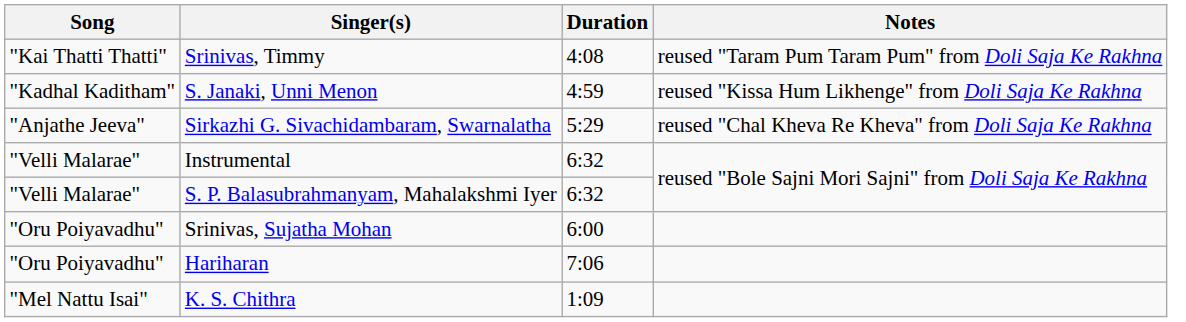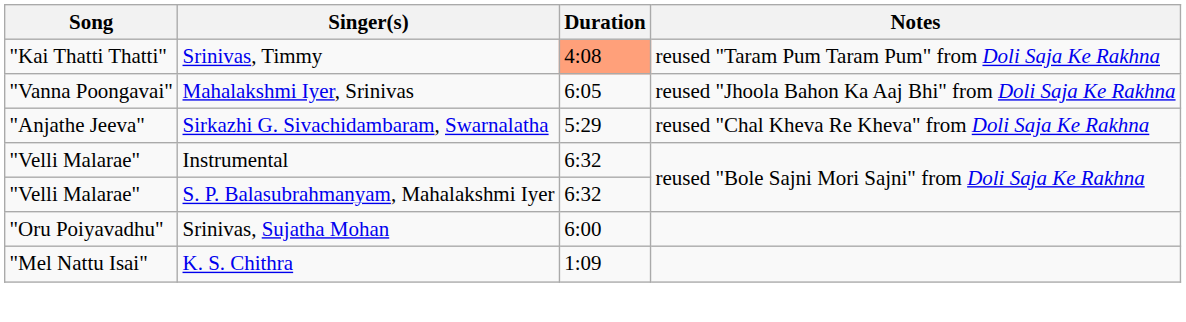Srinivas, Timmy | Duration: no background -> lightsalmon background
- row: "Kadhal Kaditham" | S. Janaki, Unni Menon | 4:59 | reused "Kissa Hum Likhenge" from Doli Saja Ke Rakhna
+ row: "Vanna Poongavai" | Mahalakshmi Iyer, Srinivas | 6:05 | reused "Jhoola Bahon Ka Aaj Bhi" from Doli Saja Ke Rakhna
- row: "Oru Poiyavadhu" | Hariharan | 7:06
